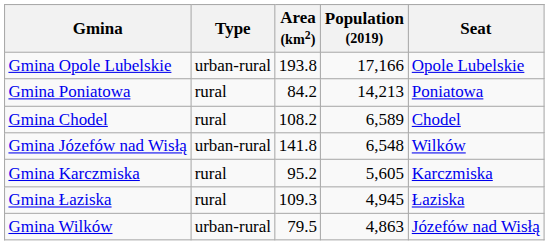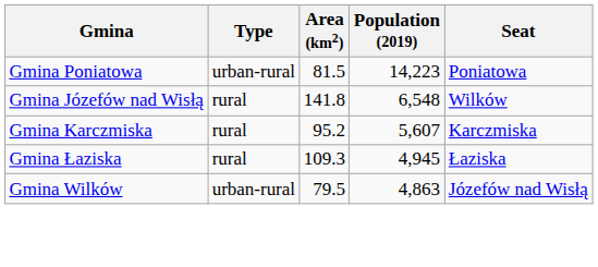- row: Gmina Opole Lubelskie | urban-rural | 193.8 | 17,166 | Opole Lubelskie
Gmina Poniatowa | Type: rural -> urban-rural
Gmina Poniatowa | Area (km2): 84.2 -> 81.5
Gmina Poniatowa | Population (2019): 14,213 -> 14,223
- row: Gmina Chodel | rural | 108.2 | 6,589 | Chodel
Gmina Józefów nad Wisłą | Type: urban-rural -> rural
Gmina Karczmiska | Population (2019): 5,605 -> 5,607
